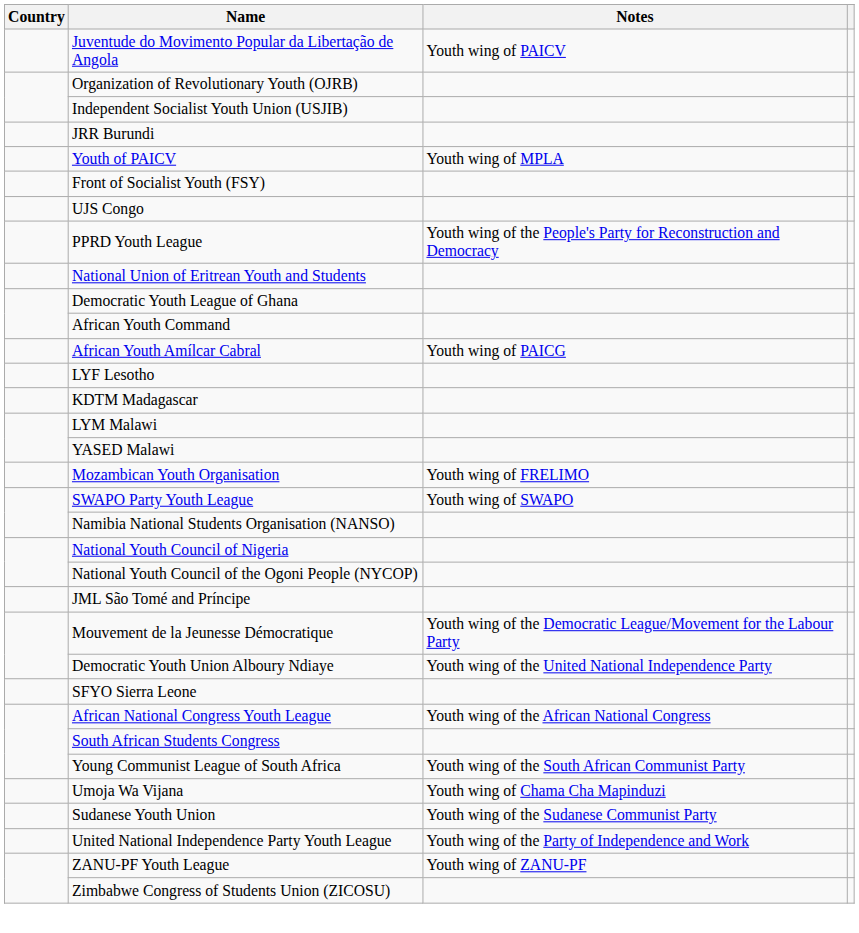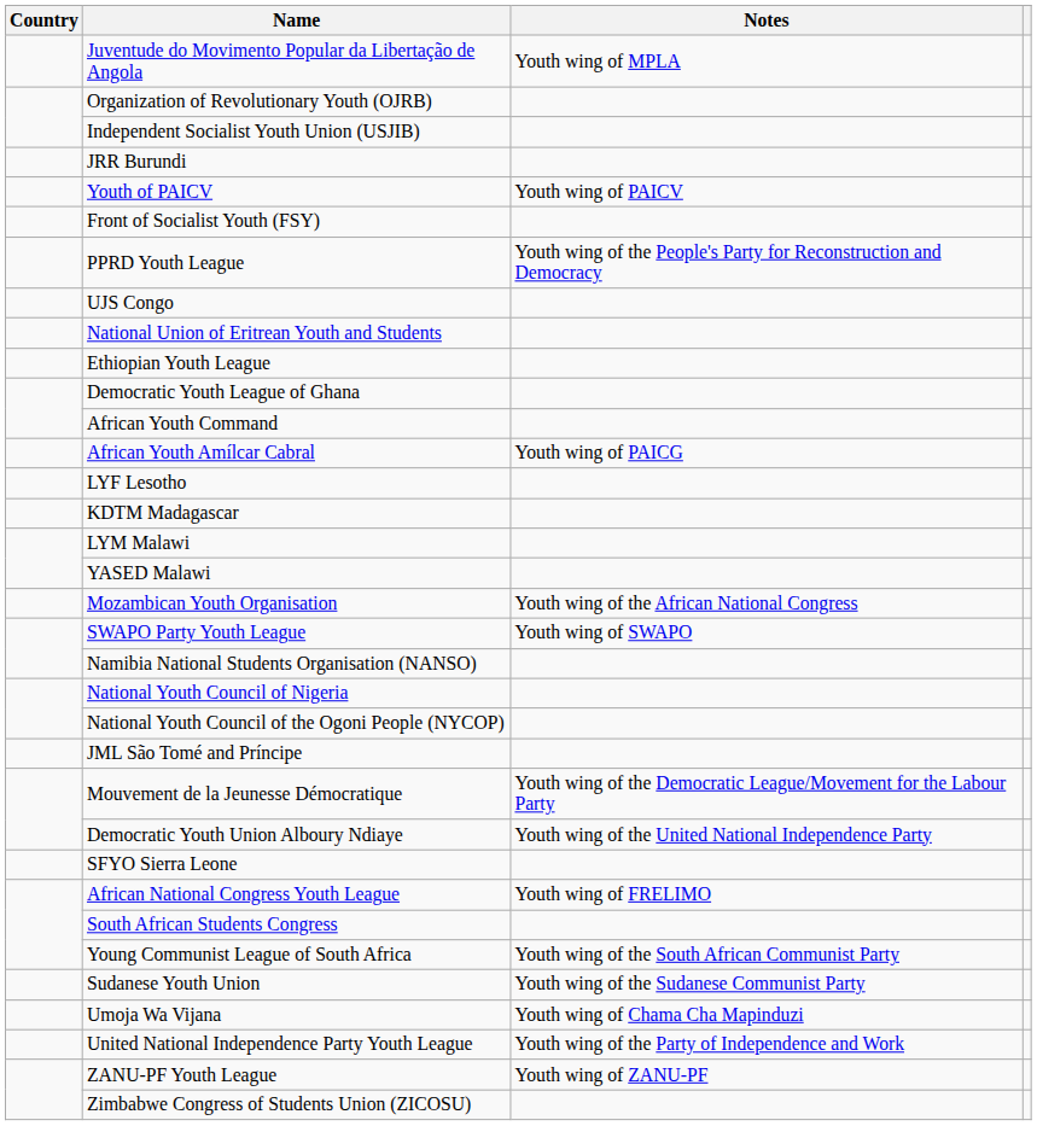Juventude do Movimento Popular da Libertação de Angola | Notes: Youth wing of PAICV -> Youth wing of MPLA
Youth of PAICV | Notes: Youth wing of MPLA -> Youth wing of PAICV
rows swapped: UJS Congo <-> PPRD Youth League
+ row: Ethiopian Youth League
Mozambican Youth Organisation | Notes: Youth wing of FRELIMO -> Youth wing of the African National Congress
African National Congress Youth League | Notes: Youth wing of the African National Congress -> Youth wing of FRELIMO
rows swapped: Sudanese Youth Union <-> Umoja Wa Vijana
